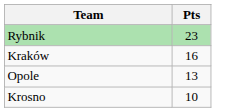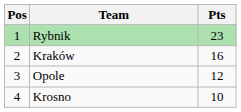+ column: Pos | 1 | 2 | 3 | 4
Opole | Pts: 13 -> 12
